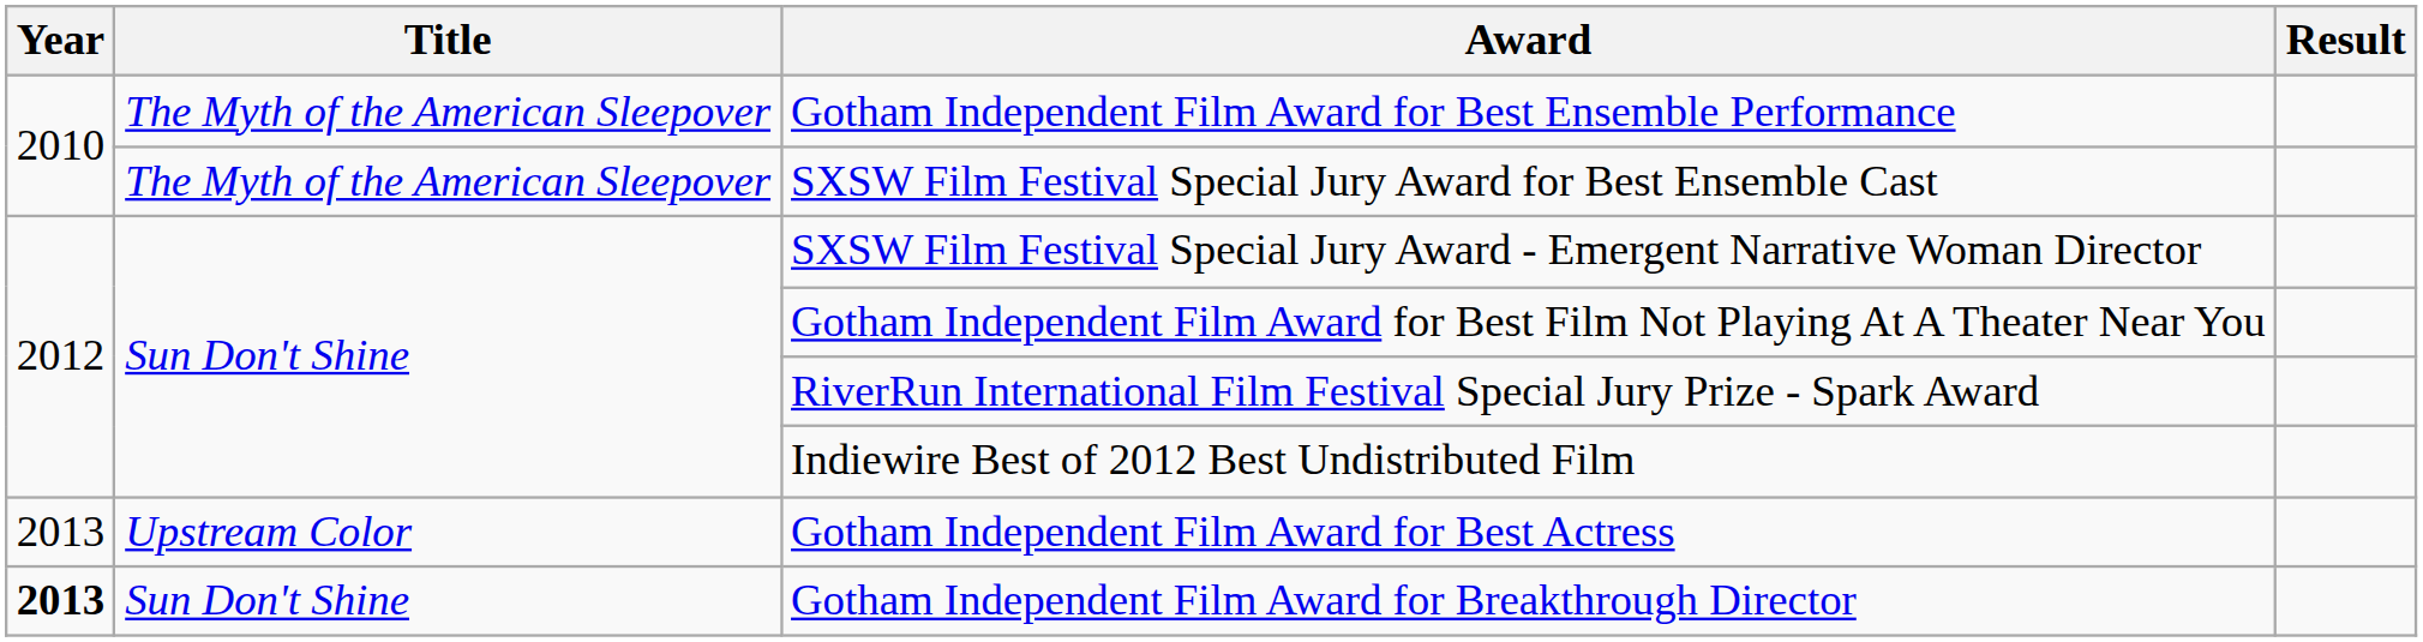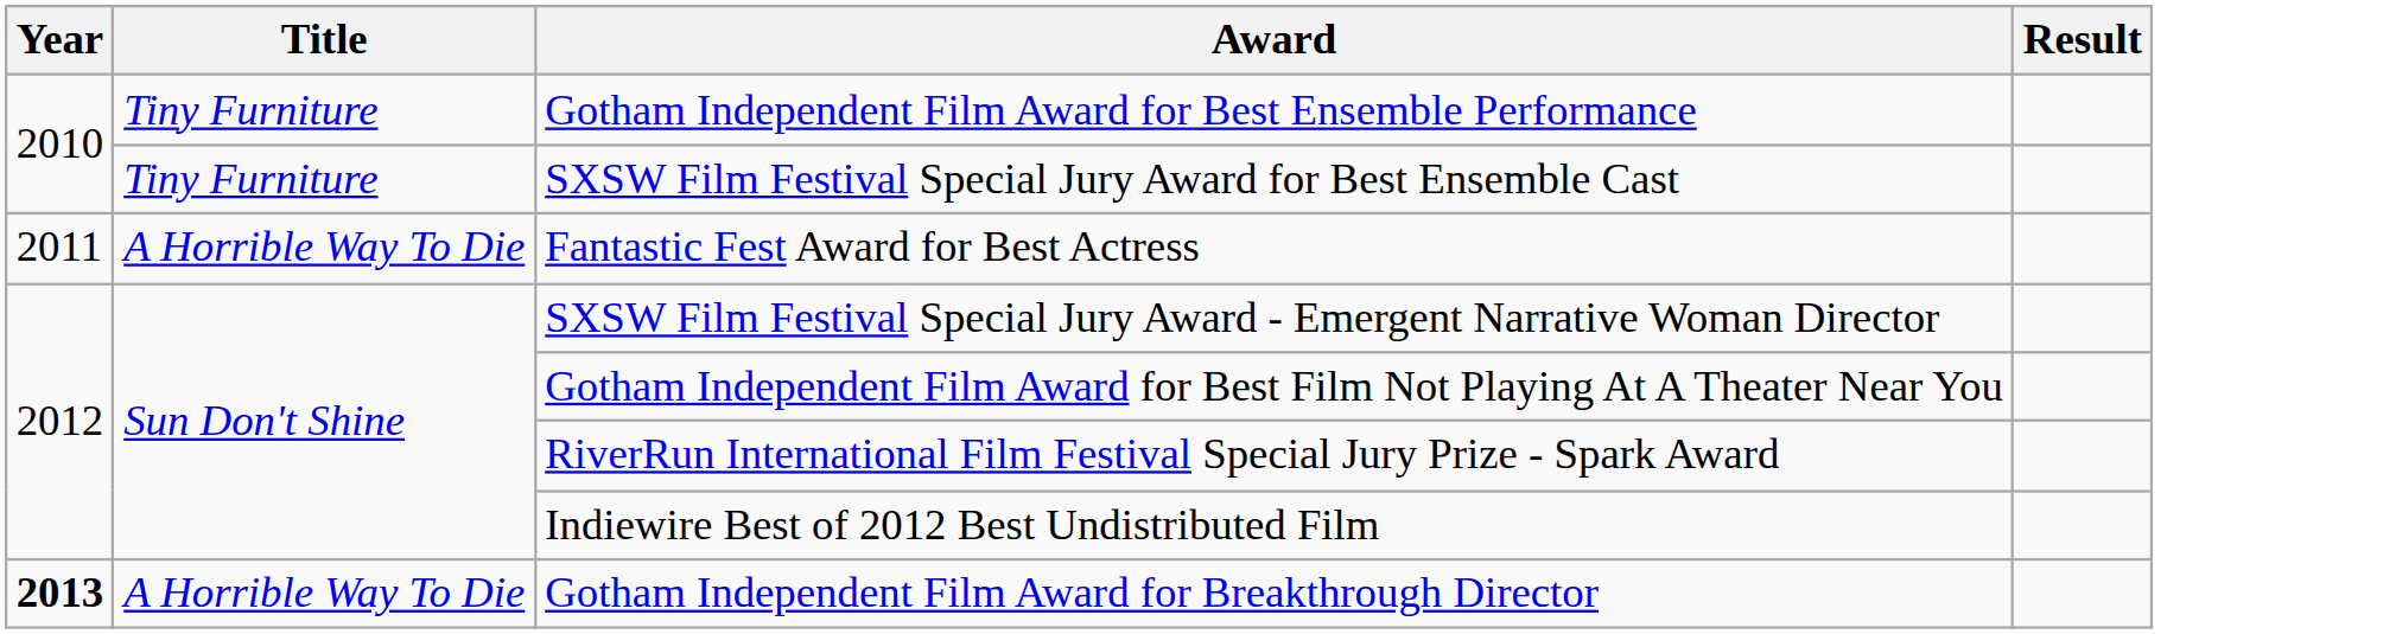Gotham Independent Film Award for Best Ensemble Performance | Title: The Myth of the American Sleepover -> Tiny Furniture
SXSW Film Festival Special Jury Award for Best Ensemble Cast | Title: The Myth of the American Sleepover -> Tiny Furniture
+ row: 2011 | A Horrible Way To Die | Fantastic Fest Award for Best Actress
- row: 2013 | Upstream Color | Gotham Independent Film Award for Best Actress
Gotham Independent Film Award for Breakthrough Director | Title: Sun Don't Shine -> A Horrible Way To Die
